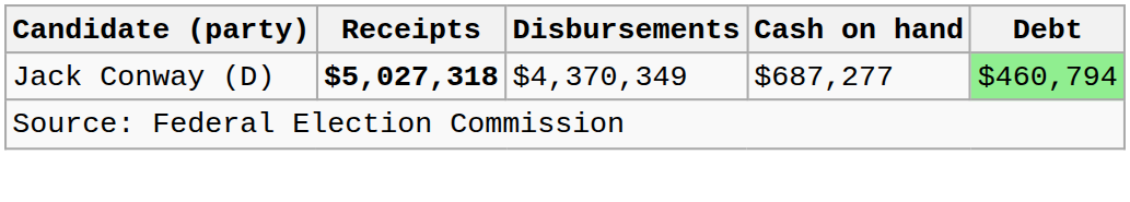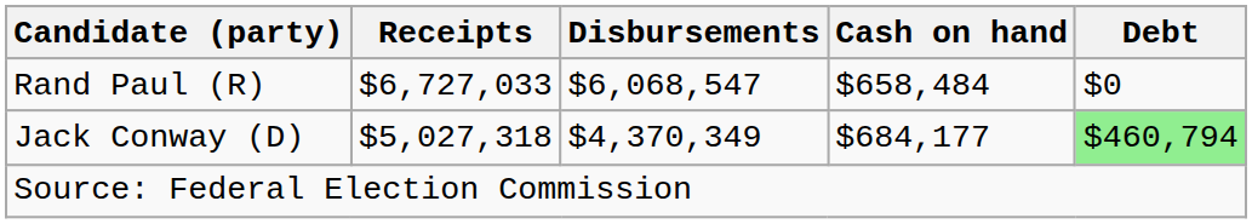+ row: Rand Paul (R) | $6,727,033 | $6,068,547 | $658,484 | $0
Jack Conway (D) | Receipts: bold -> normal
Jack Conway (D) | Cash on hand: $687,277 -> $684,177
